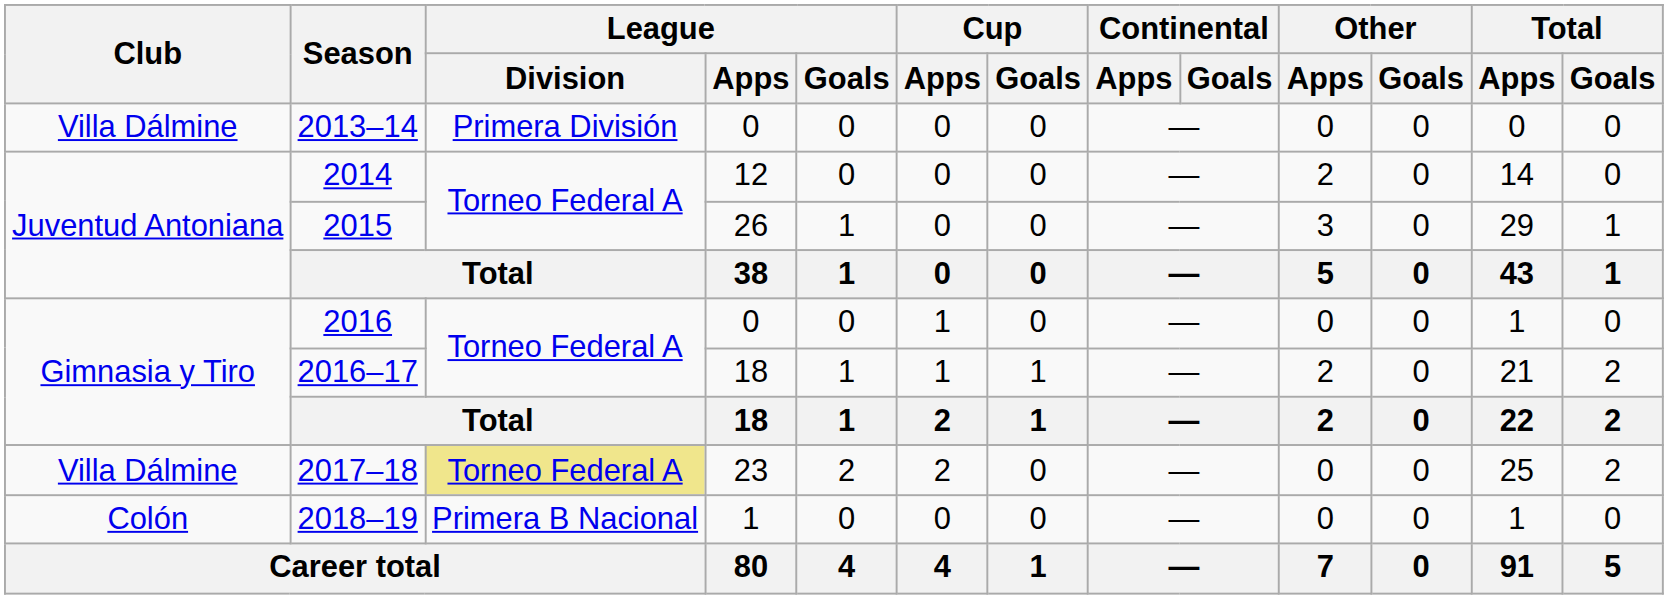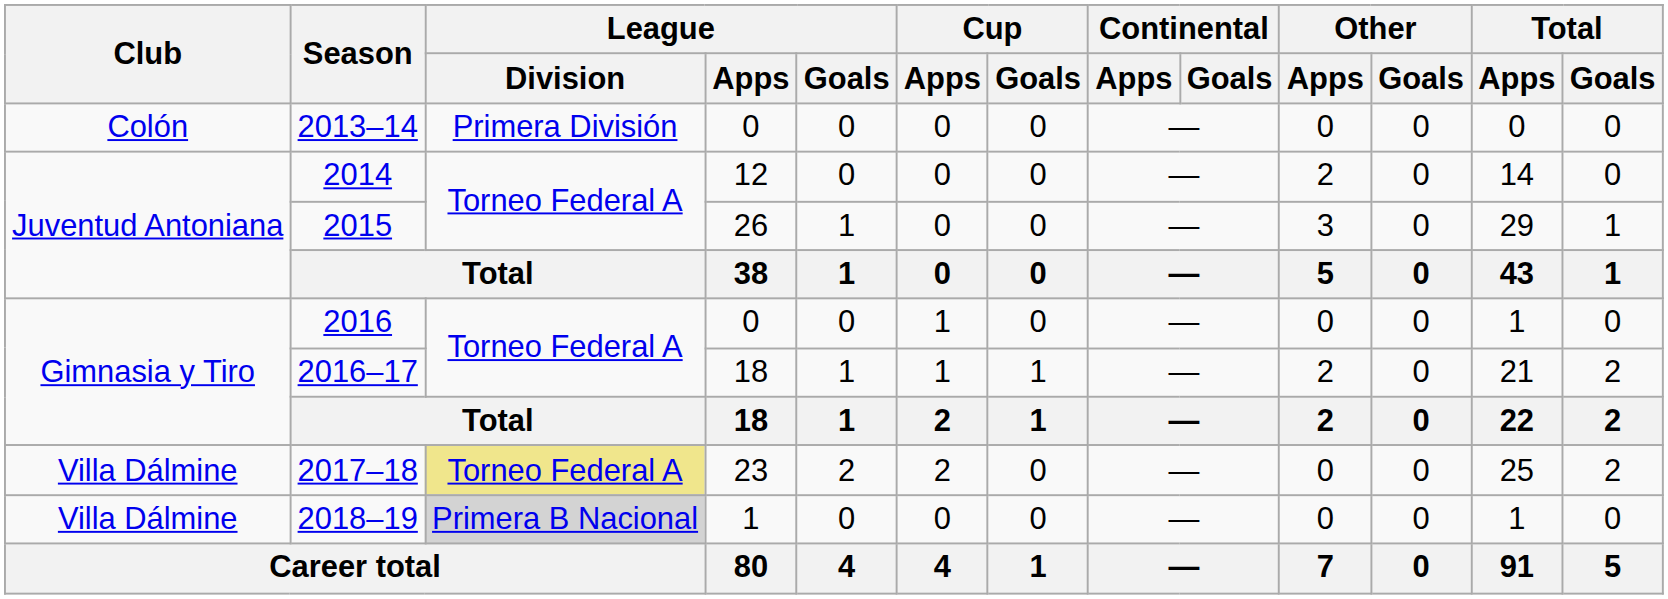2013–14 | Club: Villa Dálmine -> Colón
2018–19 | Club: Colón -> Villa Dálmine
2018–19 | League / Division: no background -> lightgrey background
